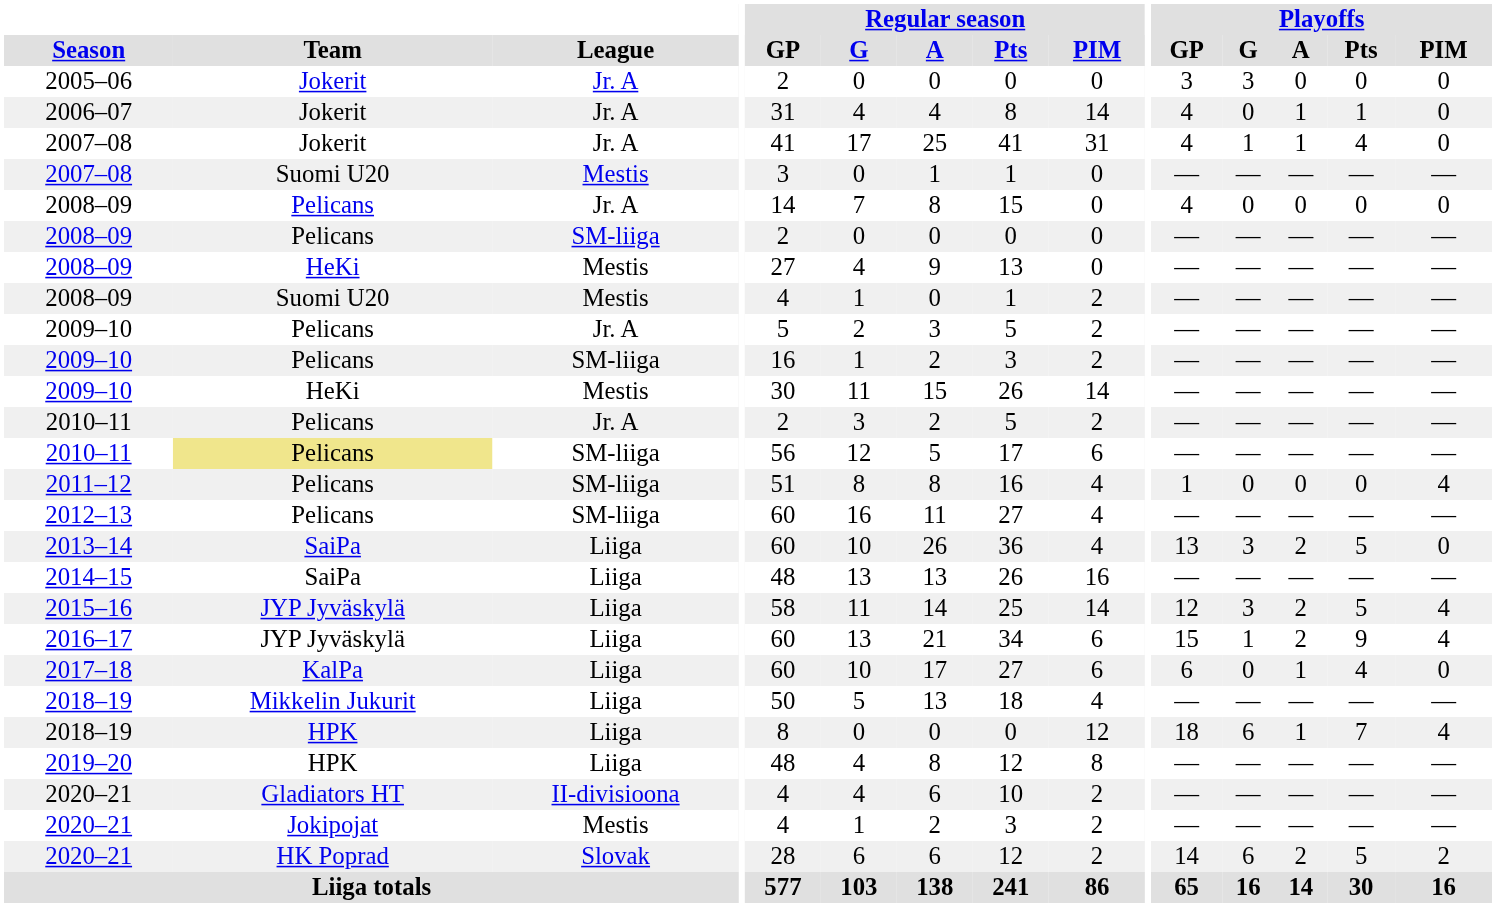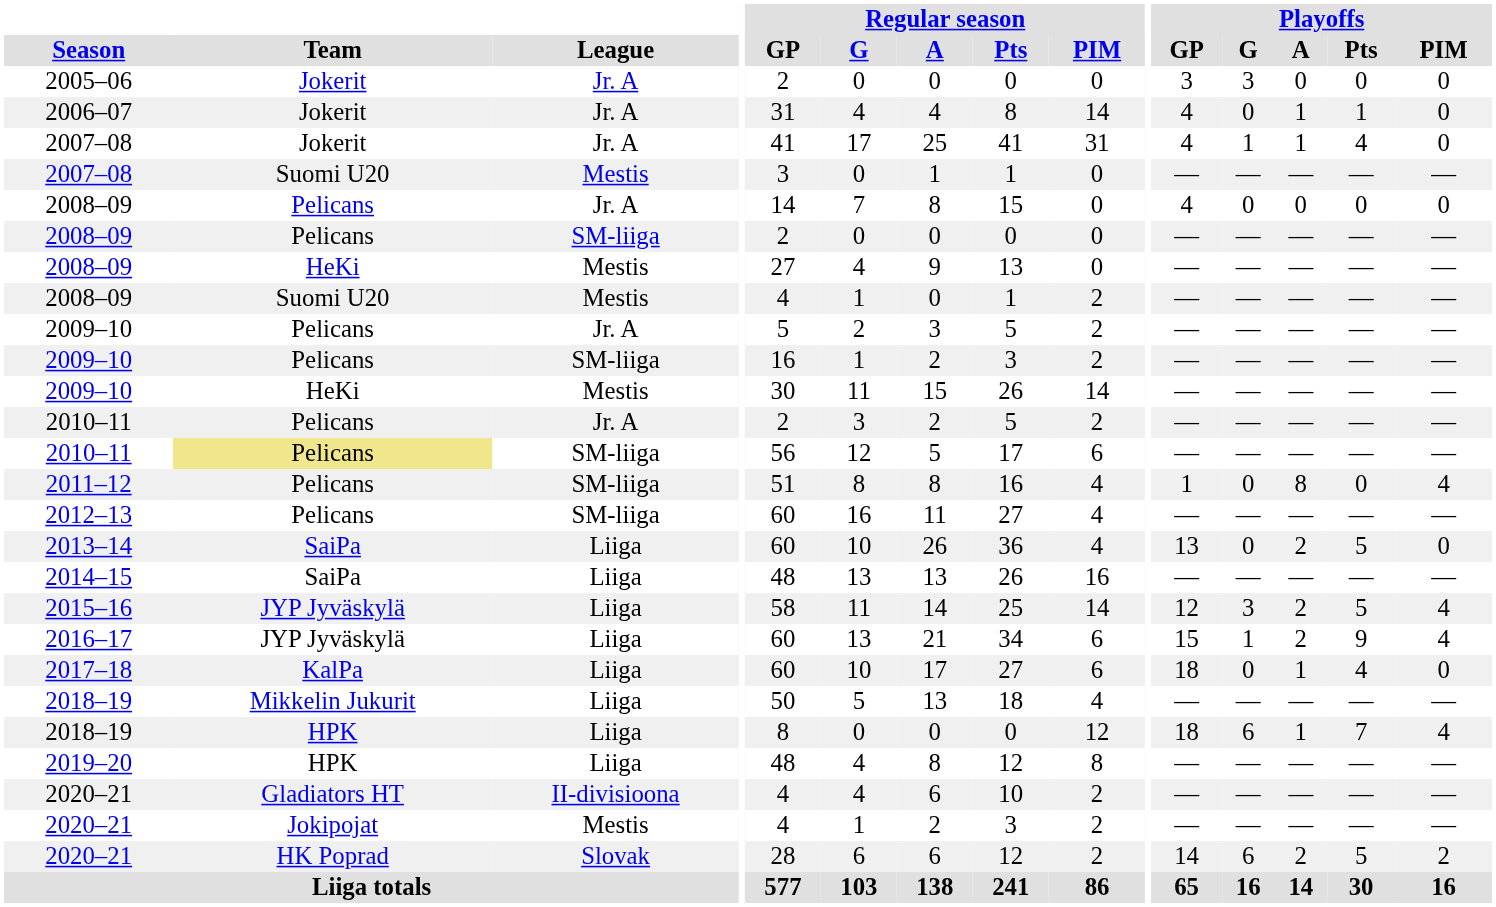2011–12 | Playoffs / A: 0 -> 8
2013–14 | Playoffs / G: 3 -> 0
2017–18 | Playoffs / GP: 6 -> 18
